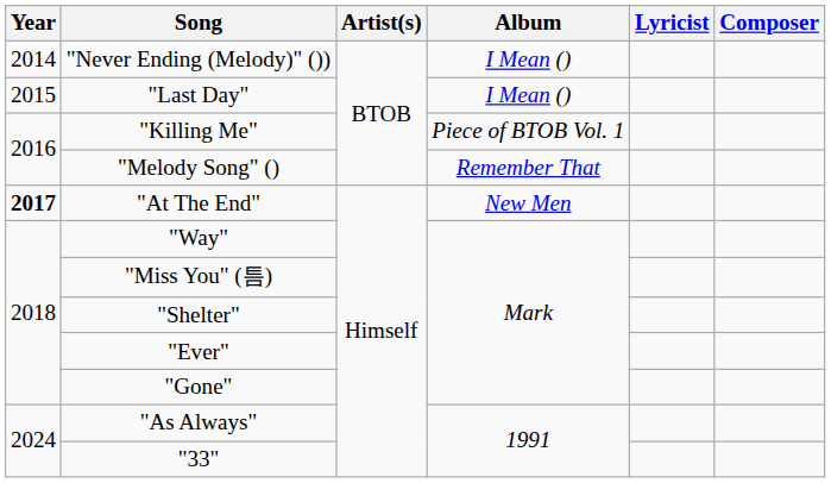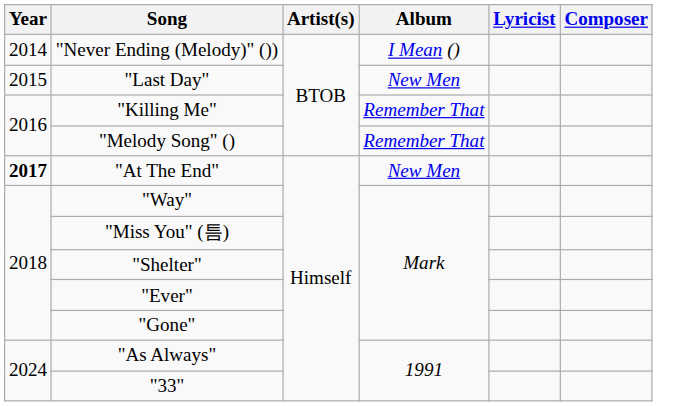"Last Day" | Album: I Mean () -> New Men
"Killing Me" | Album: Piece of BTOB Vol. 1 -> Remember That
